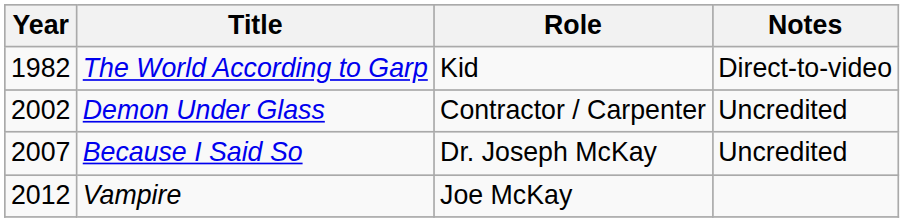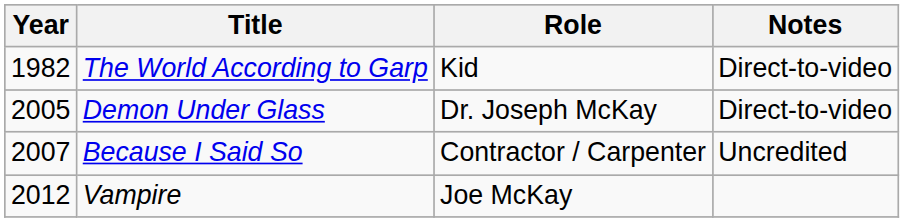Demon Under Glass | Year: 2002 -> 2005
Demon Under Glass | Role: Contractor / Carpenter -> Dr. Joseph McKay
Demon Under Glass | Notes: Uncredited -> Direct-to-video
Because I Said So | Role: Dr. Joseph McKay -> Contractor / Carpenter
